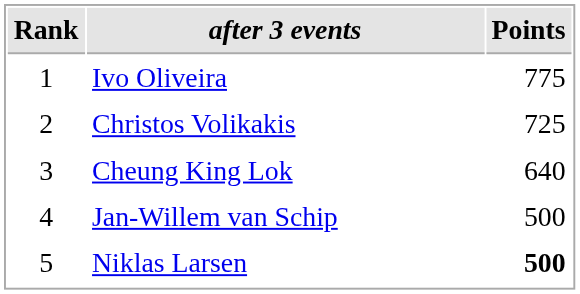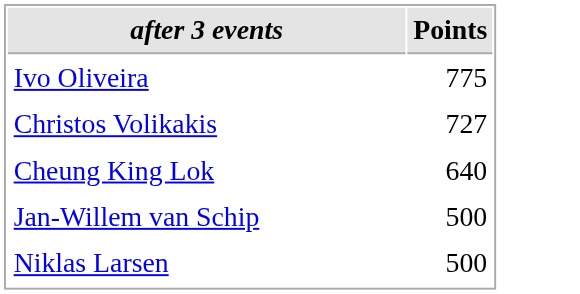- column: Rank | 1 | 2 | 3 | 4 | 5
Christos Volikakis | Points: 725 -> 727
Niklas Larsen | Points: bold -> normal
